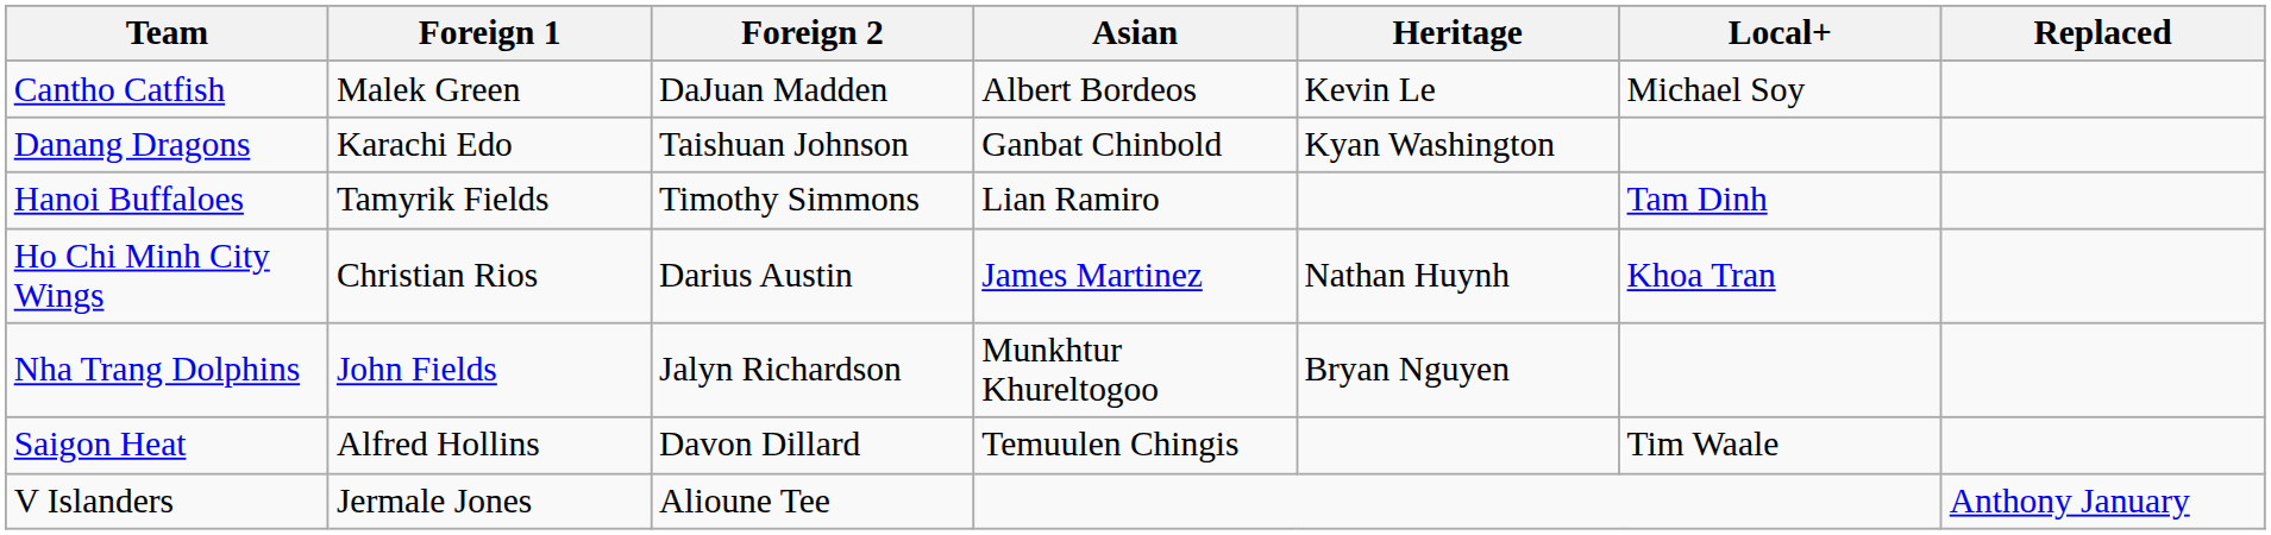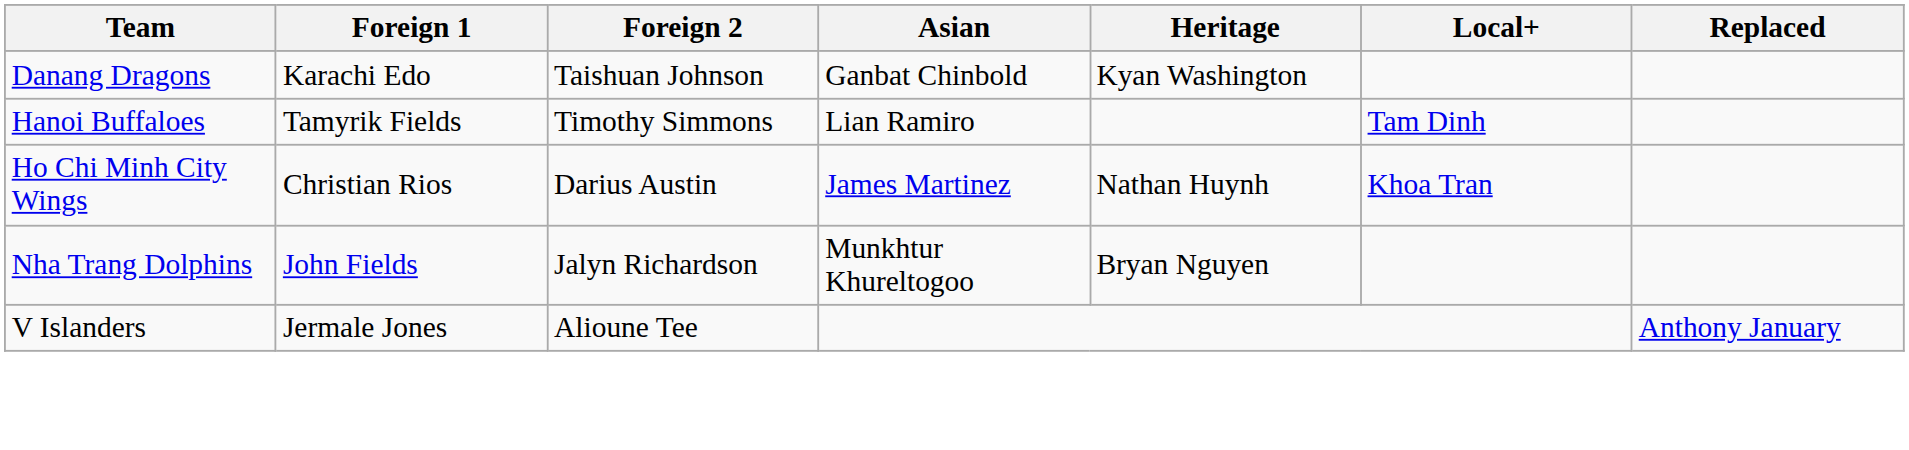- row: Cantho Catfish | Malek Green | DaJuan Madden | Albert Bordeos | Kevin Le | Michael Soy
- row: Saigon Heat | Alfred Hollins | Davon Dillard | Temuulen Chingis | Tim Waale
